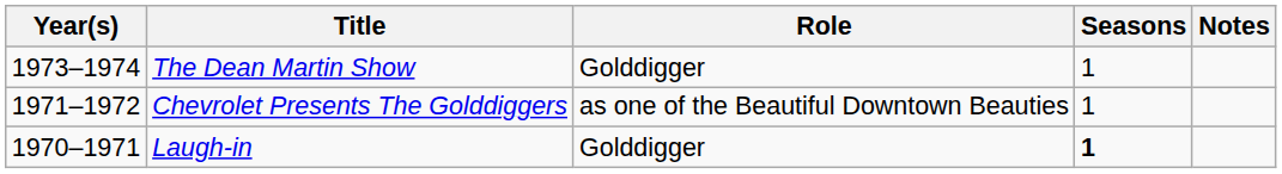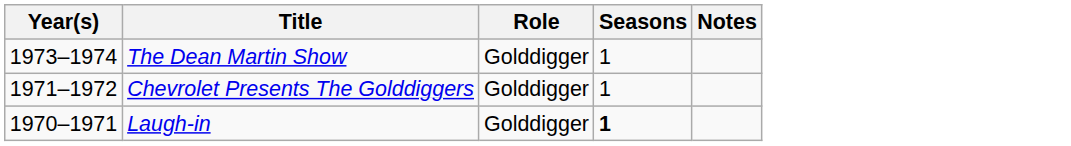Chevrolet Presents The Golddiggers | Role: as one of the Beautiful Downtown Beauties -> Golddigger
